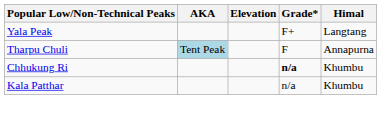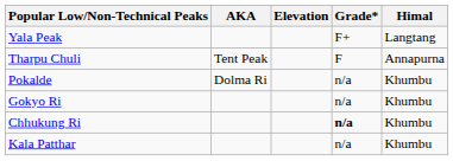Tharpu Chuli | AKA: lightblue background -> no background
+ row: Pokalde | Dolma Ri | n/a | Khumbu
+ row: Gokyo Ri | n/a | Khumbu
